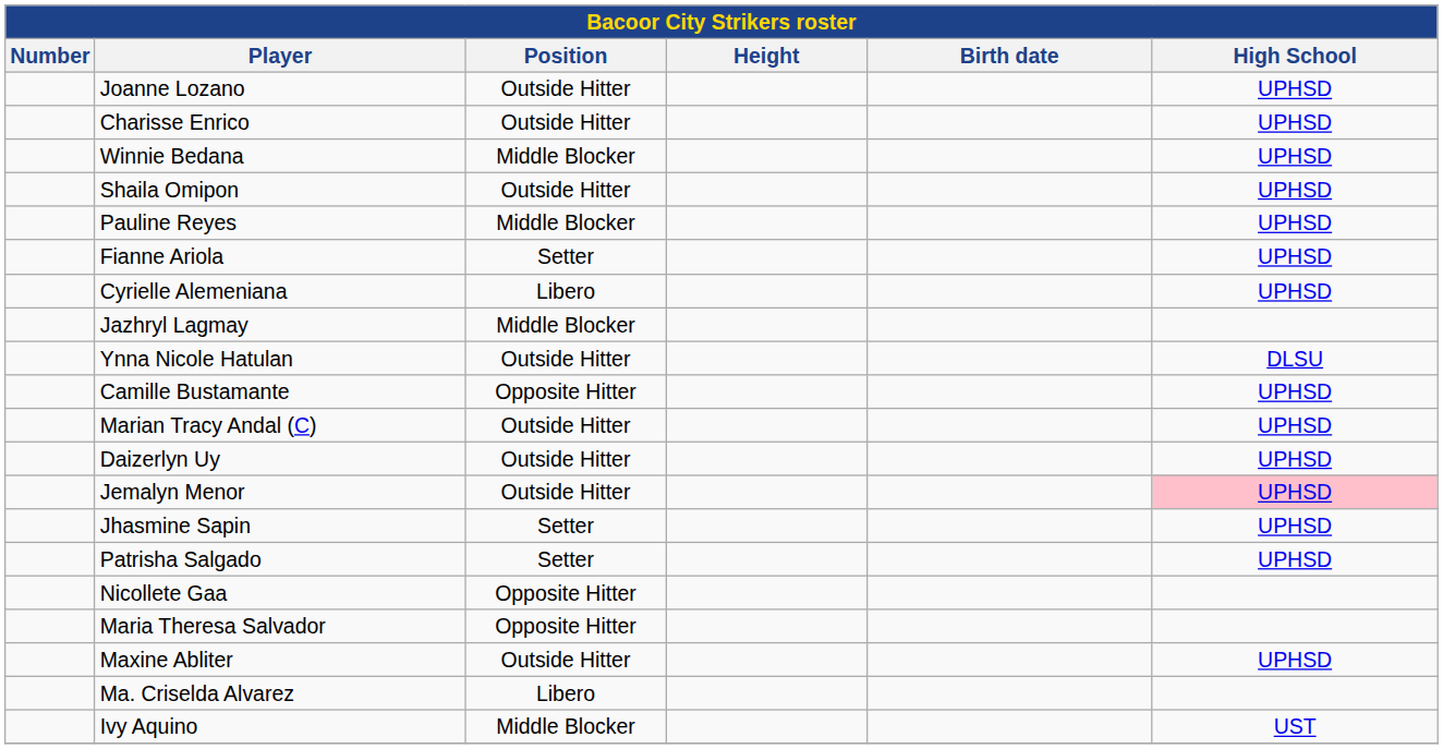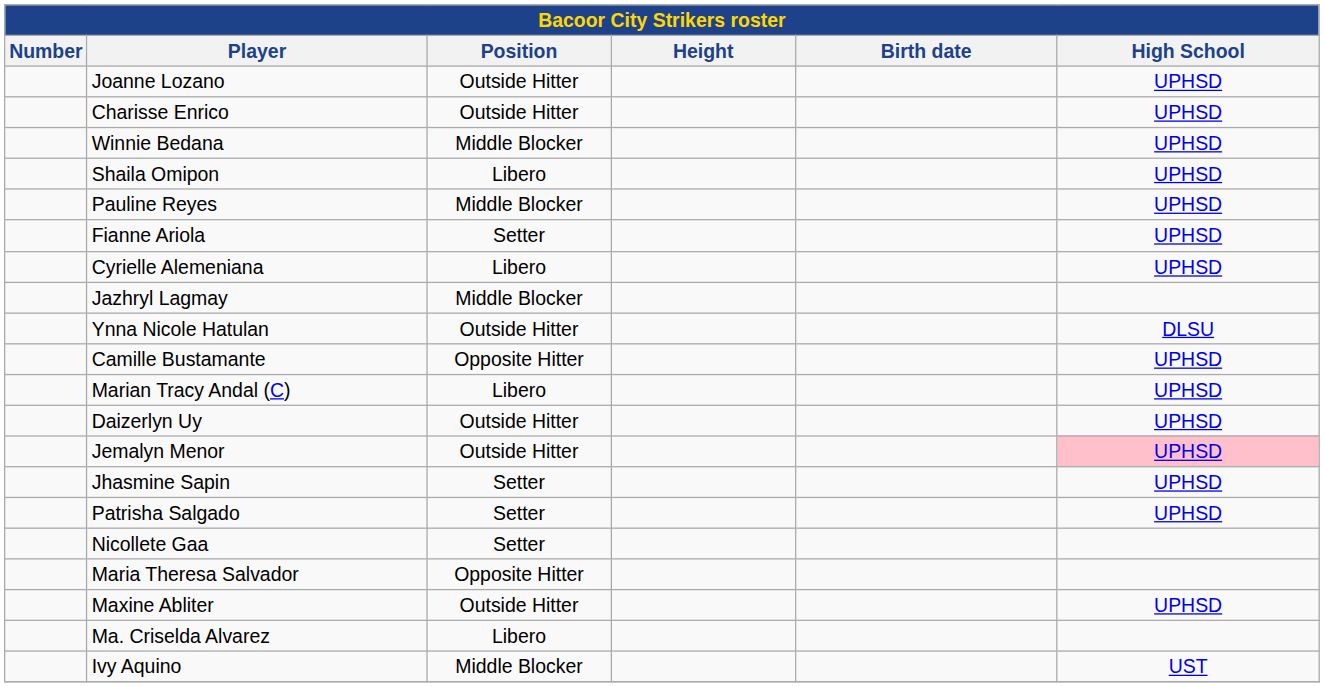Shaila Omipon | Position: Outside Hitter -> Libero
Marian Tracy Andal (C) | Position: Outside Hitter -> Libero
Nicollete Gaa | Position: Opposite Hitter -> Setter
